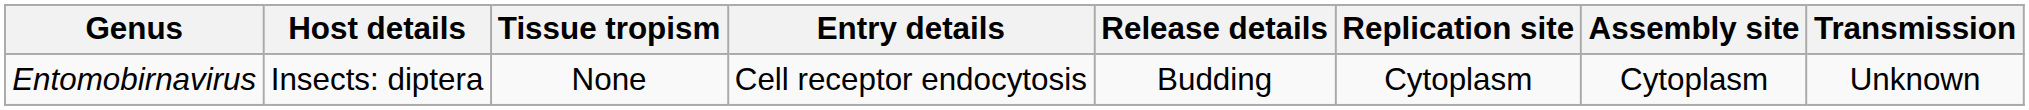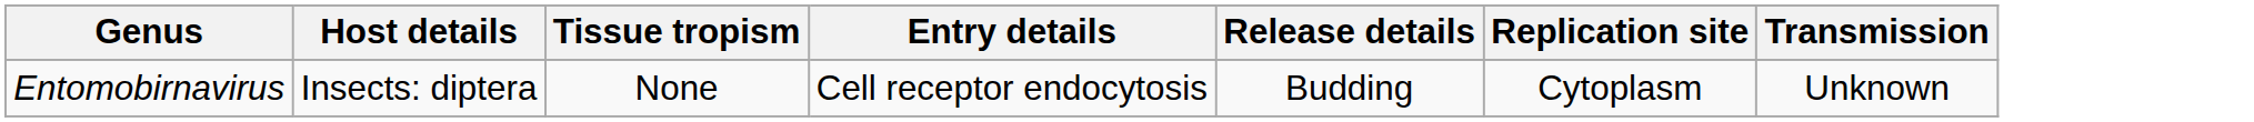- column: Assembly site | Cytoplasm
